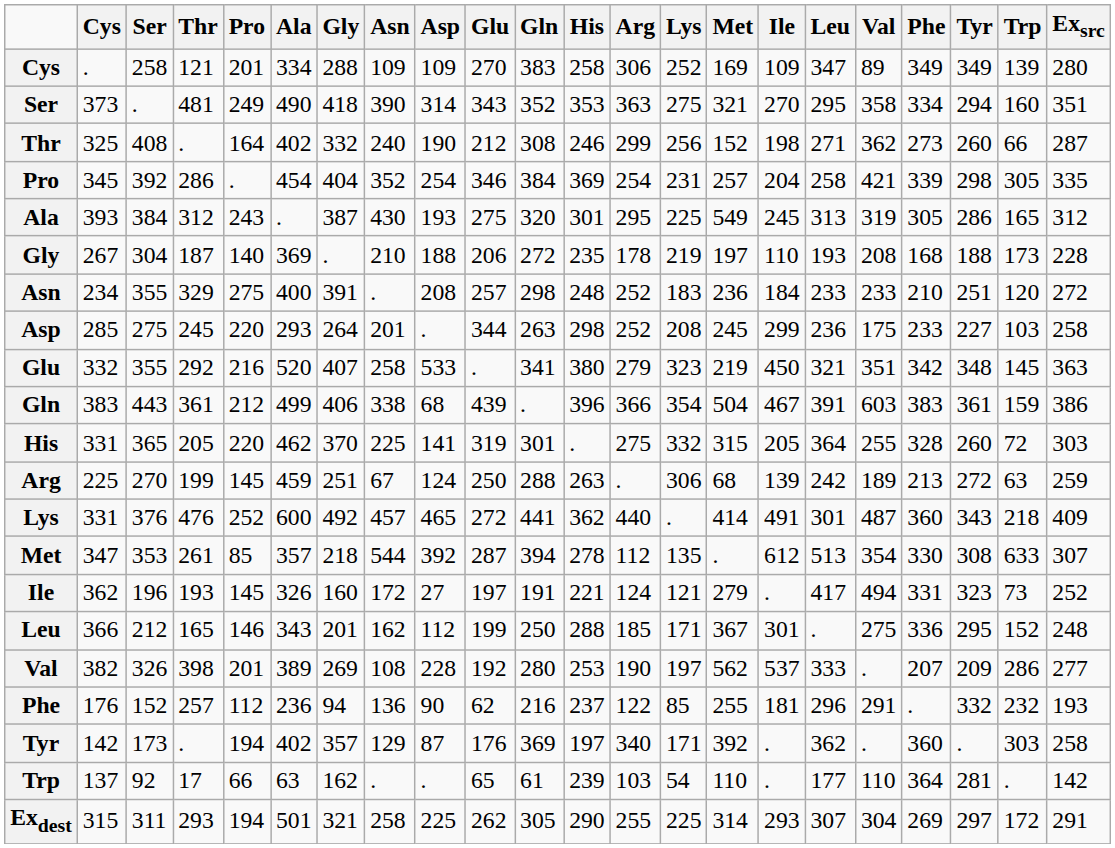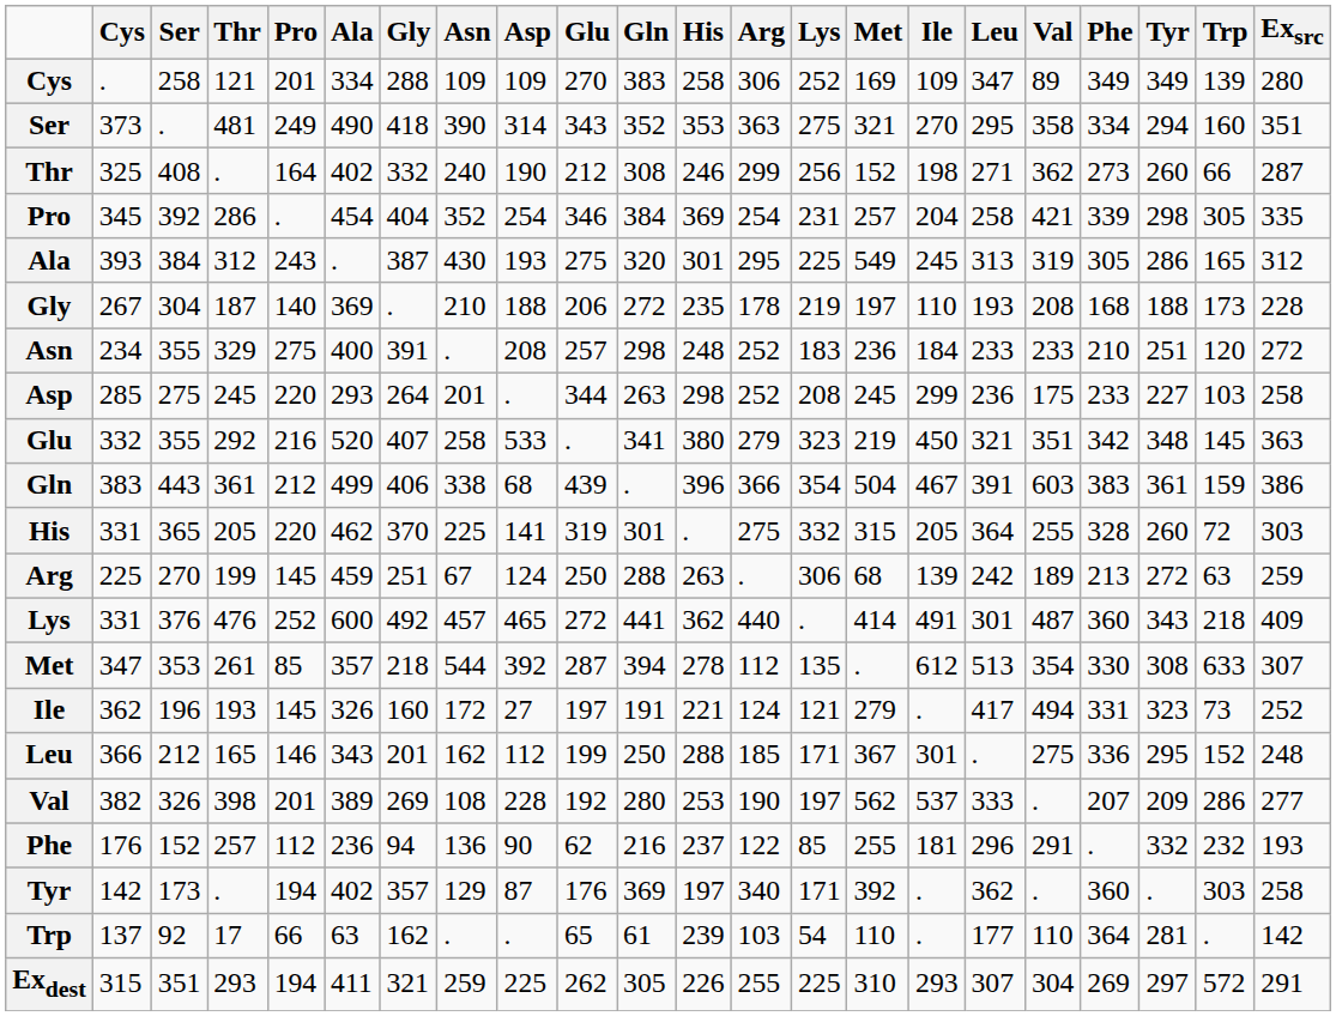Exdest | Ser: 311 -> 351
Exdest | Ala: 501 -> 411
Exdest | Asn: 258 -> 259
Exdest | His: 290 -> 226
Exdest | Met: 314 -> 310
Exdest | Trp: 172 -> 572
